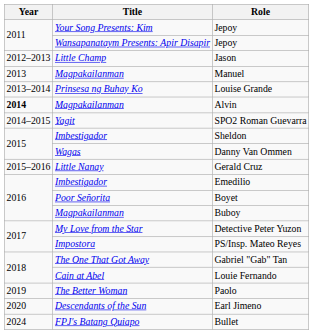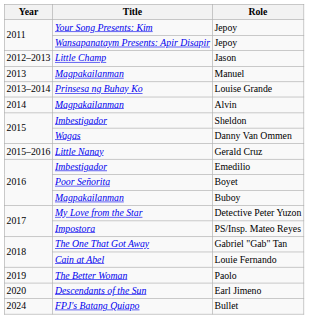Alvin | Year: bold -> normal
- row: 2014–2015 | Yagit | SPO2 Roman Guevarra
